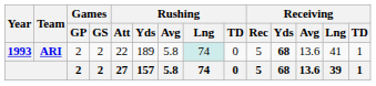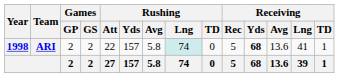ARI | Year: 1993 -> 1998
ARI | Rushing / Yds: 189 -> 157
